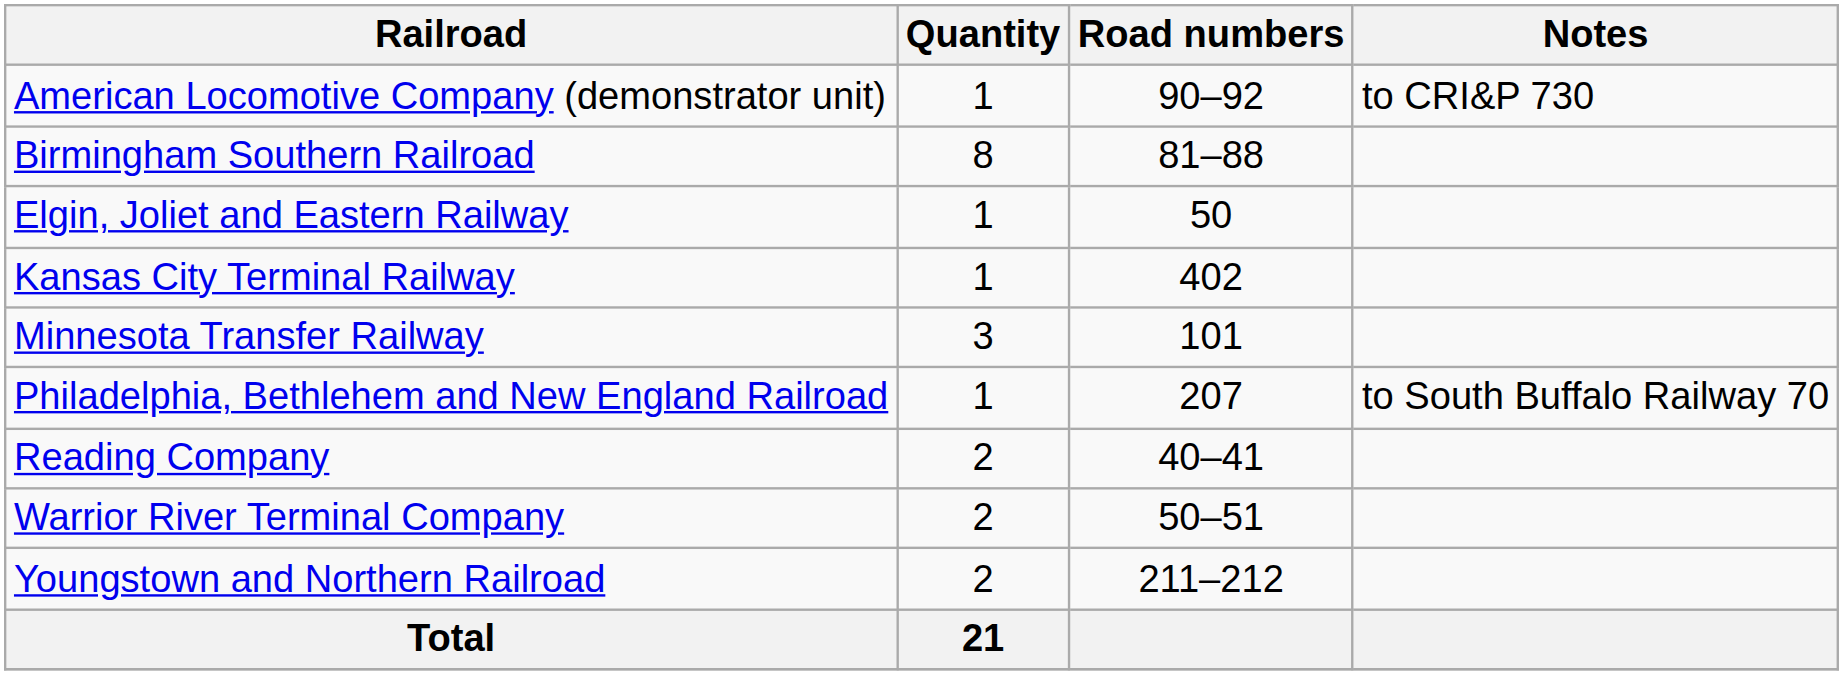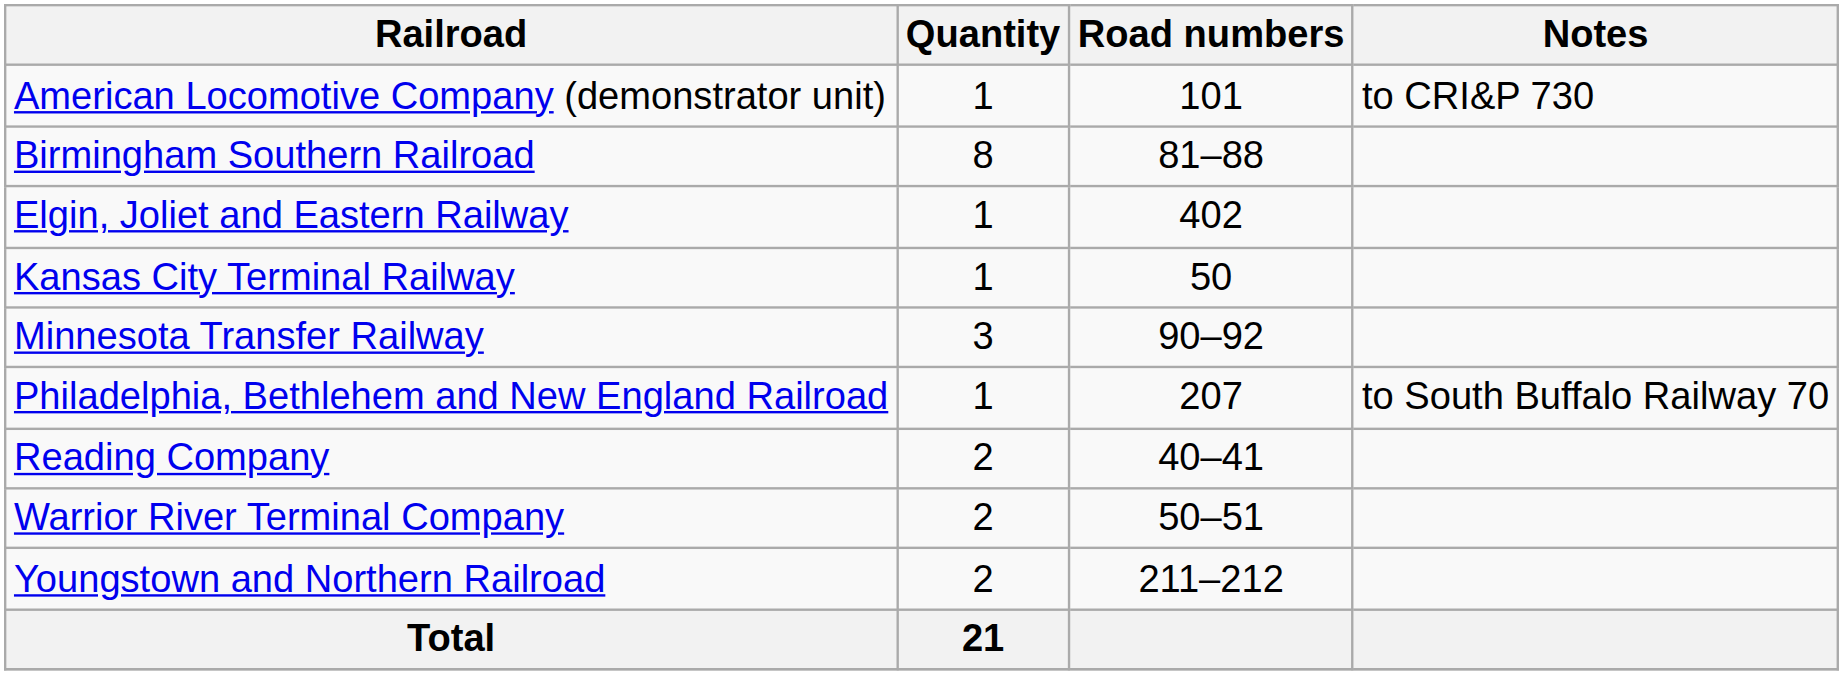American Locomotive Company (demonstrator unit) | Road numbers: 90–92 -> 101
Elgin, Joliet and Eastern Railway | Road numbers: 50 -> 402
Kansas City Terminal Railway | Road numbers: 402 -> 50
Minnesota Transfer Railway | Road numbers: 101 -> 90–92
